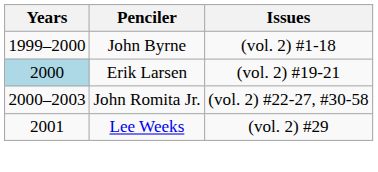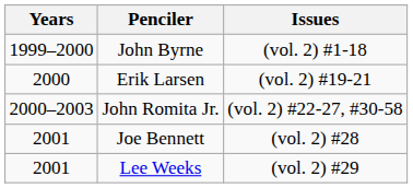Erik Larsen | Years: lightblue background -> no background
+ row: 2001 | Joe Bennett | (vol. 2) #28
